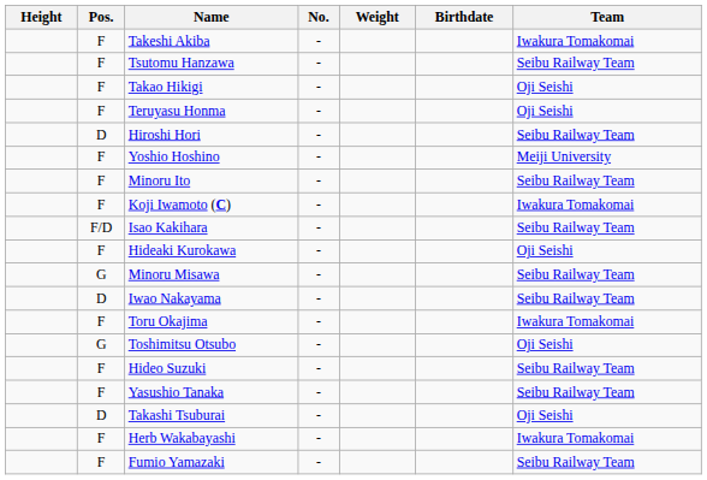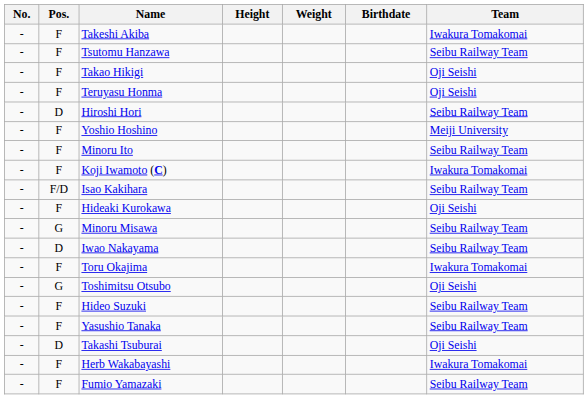columns swapped: No. <-> Height
